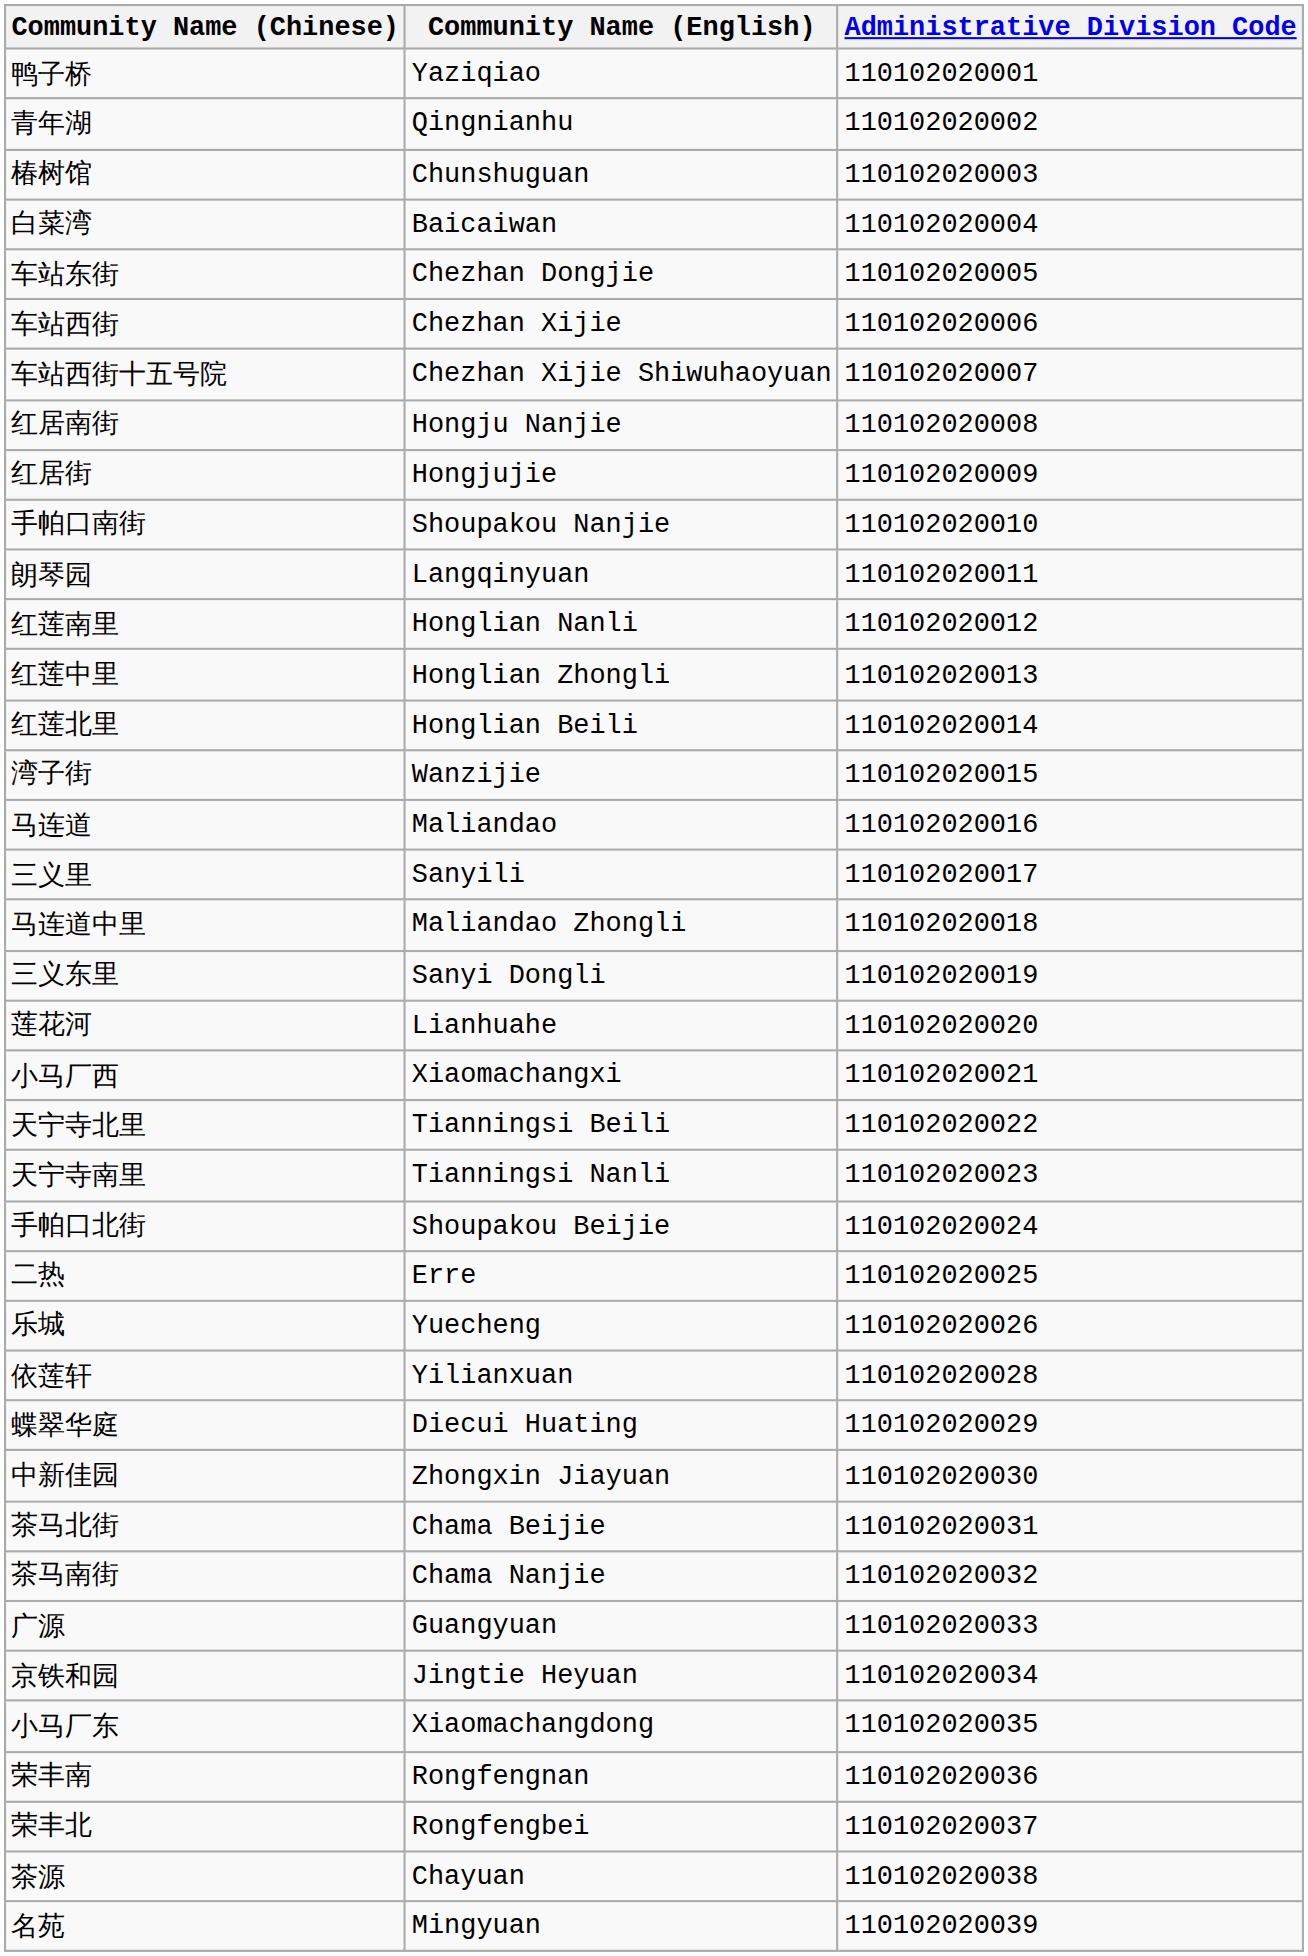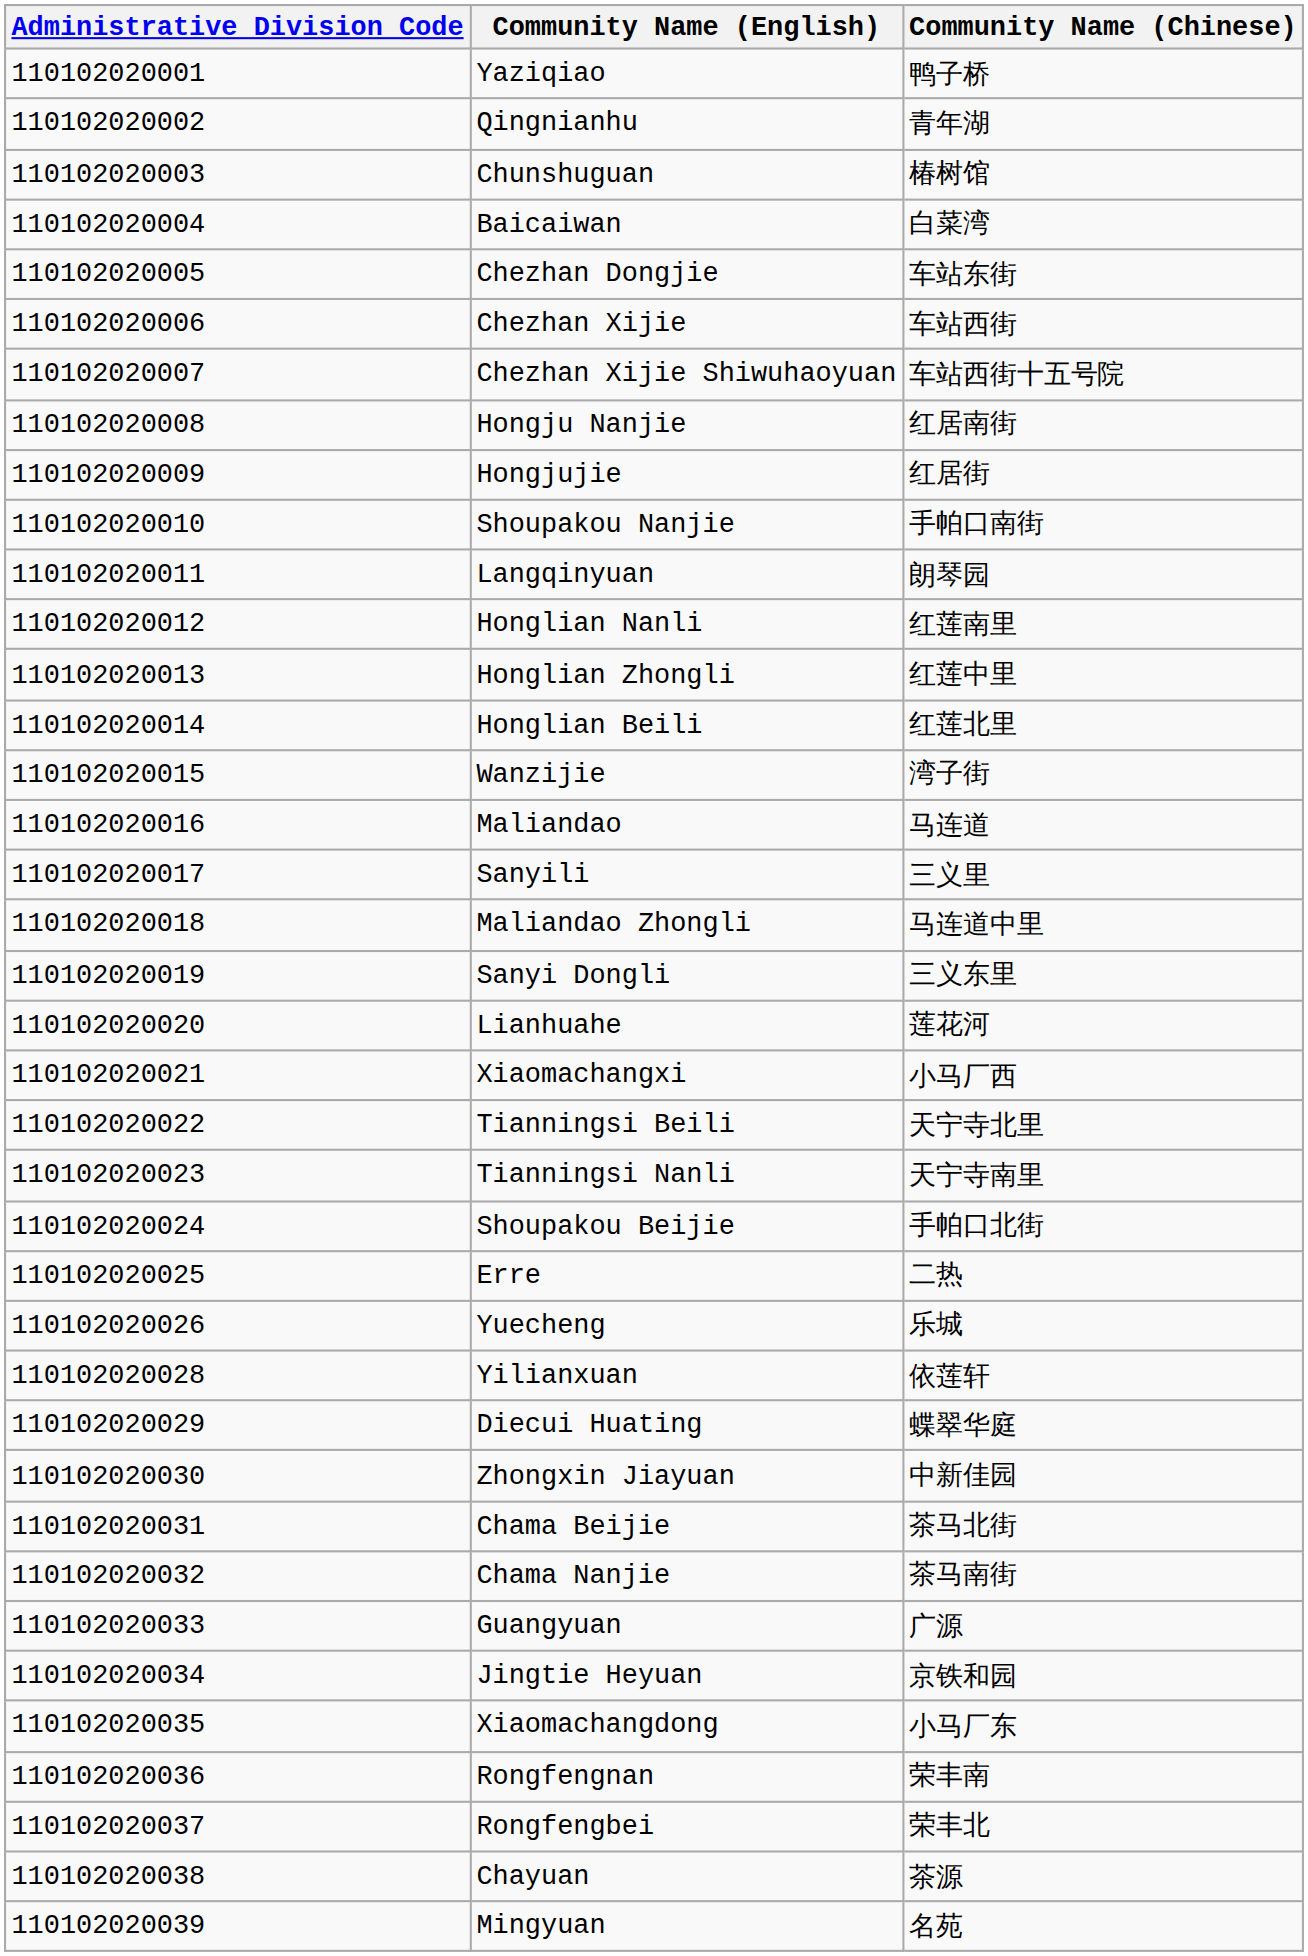columns swapped: Administrative Division Code <-> Community Name (Chinese)
